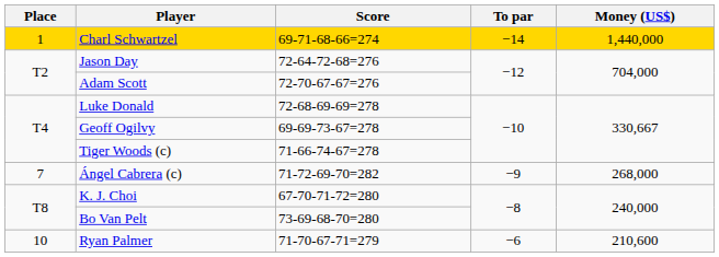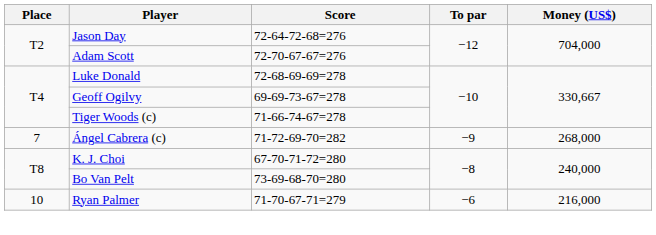- row: 1 | Charl Schwartzel | 69-71-68-66=274 | −14 | 1,440,000
Ryan Palmer | Money (US$): 210,600 -> 216,000
